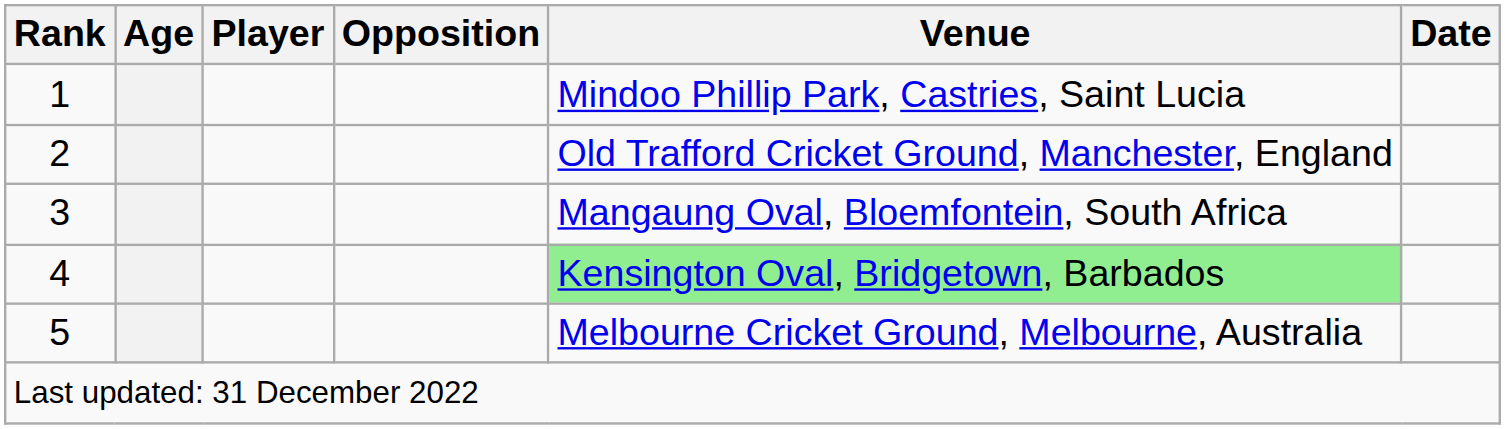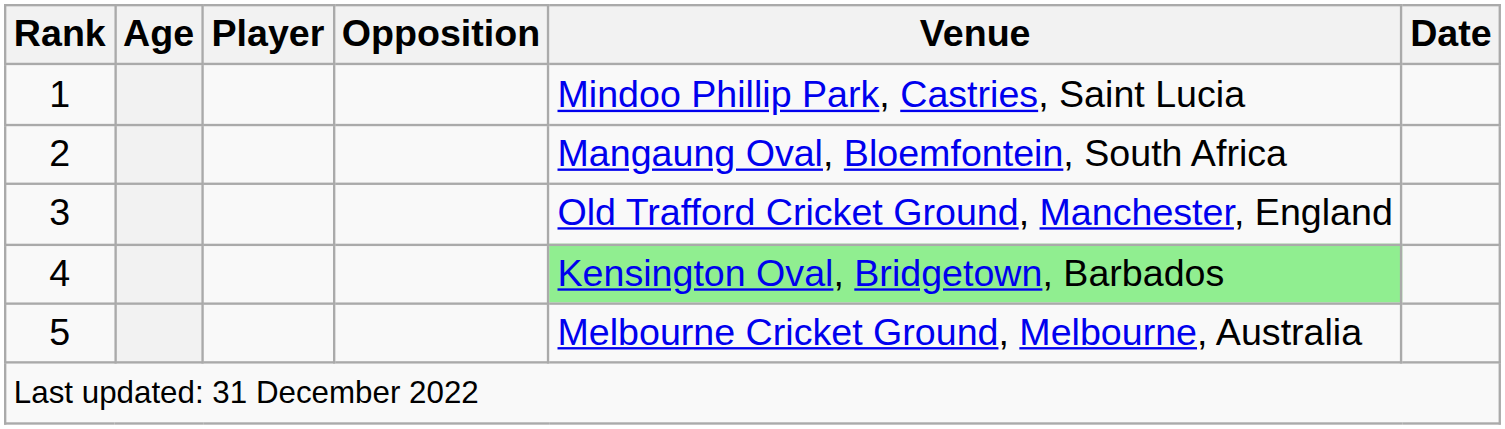2 | Venue: Old Trafford Cricket Ground, Manchester, England -> Mangaung Oval, Bloemfontein, South Africa
3 | Venue: Mangaung Oval, Bloemfontein, South Africa -> Old Trafford Cricket Ground, Manchester, England
